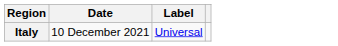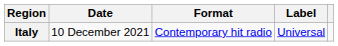+ column: Format | Contemporary hit radio
